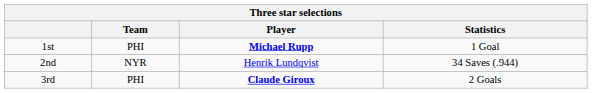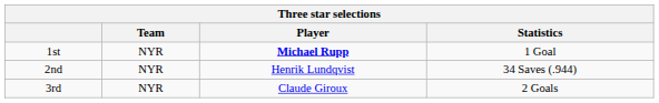1st | Team: PHI -> NYR
3rd | Team: PHI -> NYR
3rd | Player: bold -> normal
